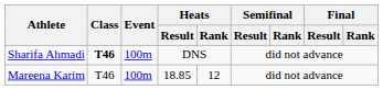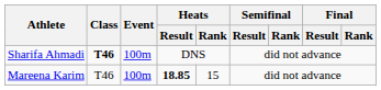Mareena Karim | Heats / Result: normal -> bold
Mareena Karim | Heats / Rank: 12 -> 15
